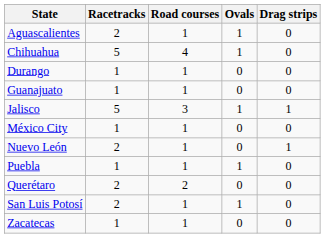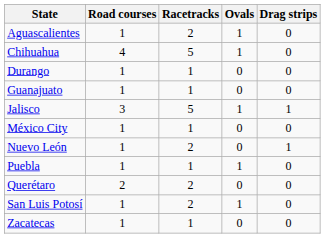columns swapped: Racetracks <-> Road courses
